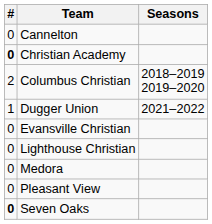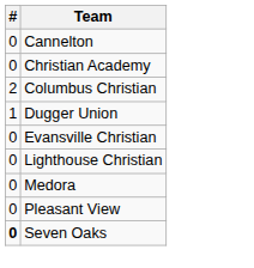- column: Seasons | 2018–2019 2019–2020 | 2021–2022
Christian Academy | #: bold -> normal
